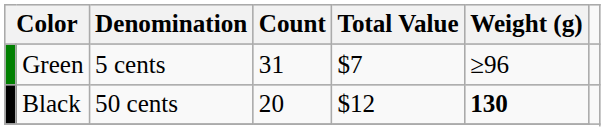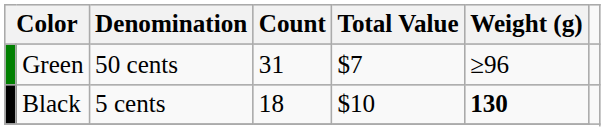Green | Denomination: 5 cents -> 50 cents
Black | Denomination: 50 cents -> 5 cents
Black | Count: 20 -> 18
Black | Total Value: $12 -> $10
